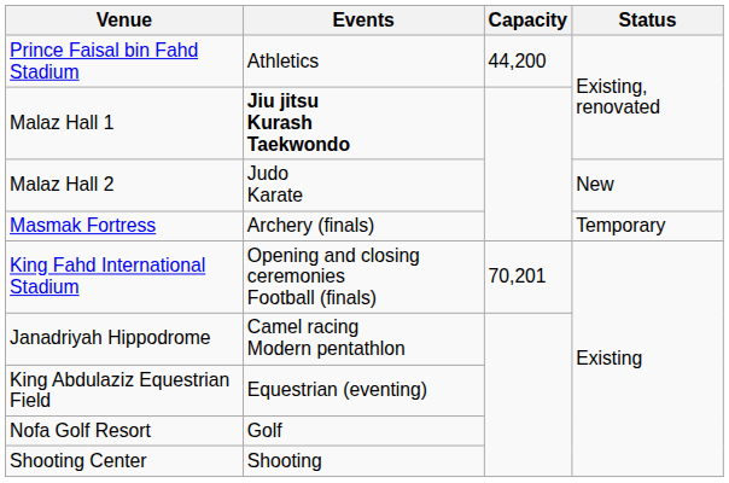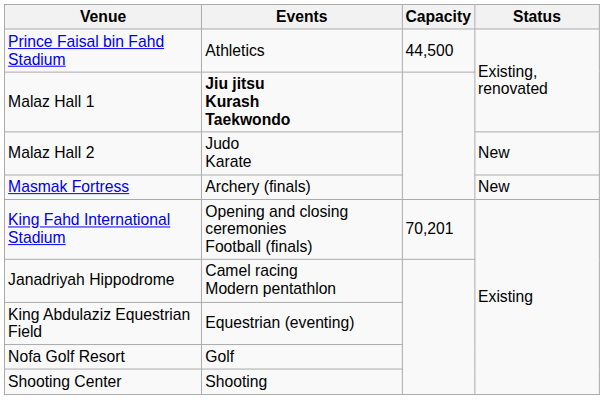Prince Faisal bin Fahd Stadium | Capacity: 44,200 -> 44,500
Masmak Fortress | Status: Temporary -> New
